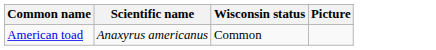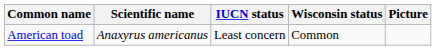+ column: IUCN status | Least concern
